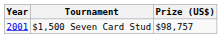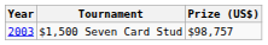$1,500 Seven Card Stud | Year: 2001 -> 2003
